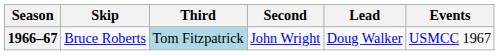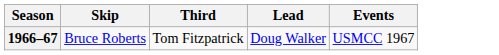- column: Second | John Wright
1966–67 | Third: lightblue background -> no background
